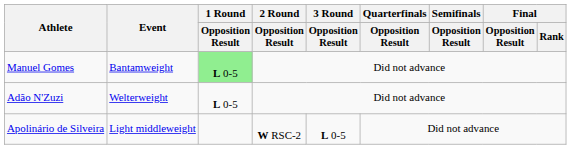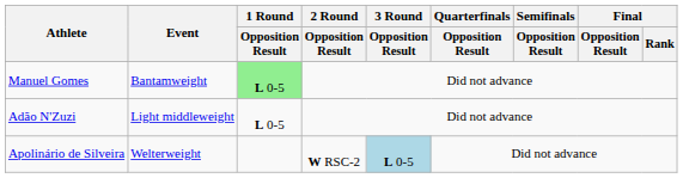Adão N'Zuzi | Event: Welterweight -> Light middleweight
Apolinário de Silveira | Event: Light middleweight -> Welterweight
Apolinário de Silveira | 3 Round / Opposition Result: no background -> lightblue background
